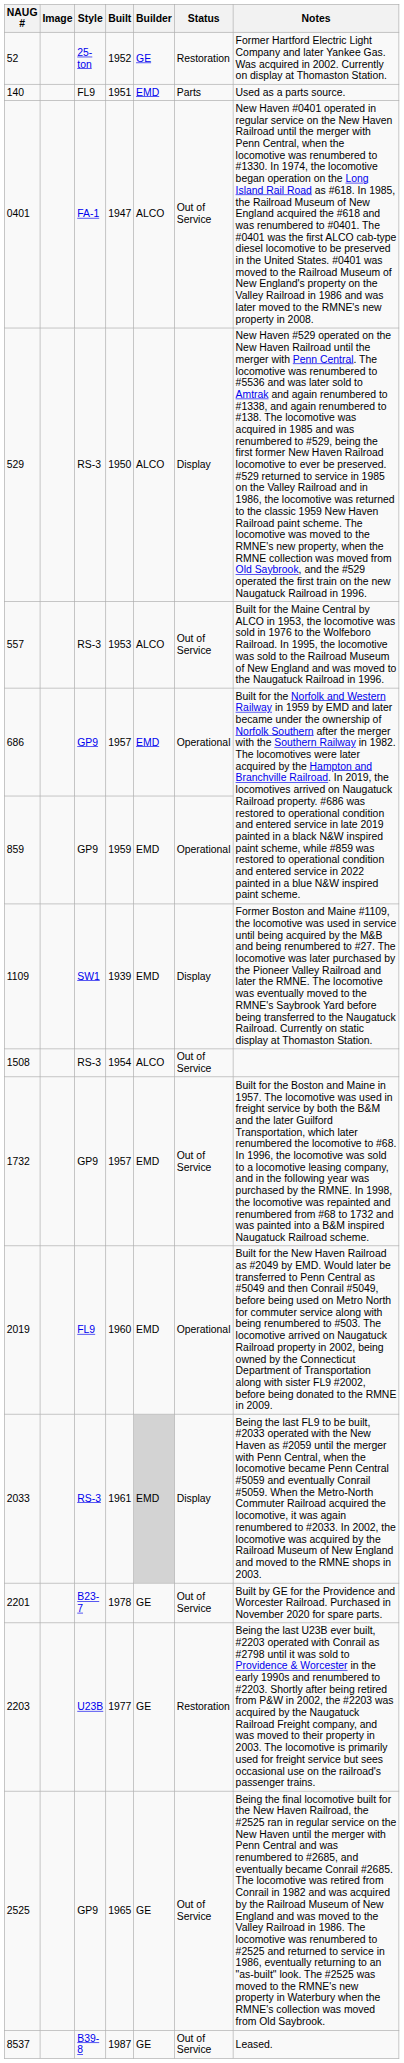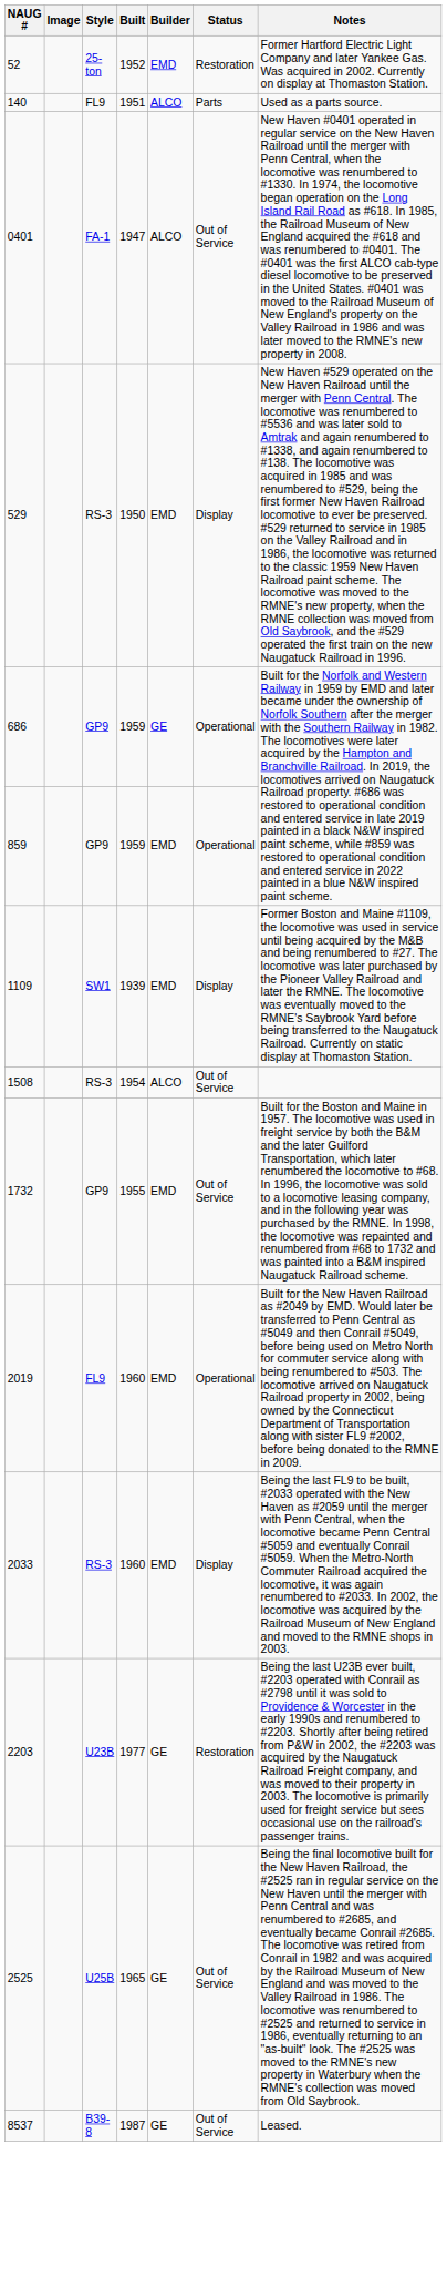52 | Builder: GE -> EMD
140 | Builder: EMD -> ALCO
529 | Builder: ALCO -> EMD
- row: 557 | RS-3 | 1953 | ALCO | Out of Service | Built for the Maine Central by ALCO in 1953, the locomotive was sold in 1976 to the Wolfeboro Railroad. In 1995, the locomotive was sold to the Railroad Museum of New England and was moved to the Naugatuck Railroad in 1996.
686 | Built: 1957 -> 1959
686 | Builder: EMD -> GE
1732 | Built: 1957 -> 1955
2033 | Built: 1961 -> 1960
2033 | Builder: lightgrey background -> no background
- row: 2201 | B23-7 | 1978 | GE | Out of Service | Built by GE for the Providence and Worcester Railroad. Purchased in November 2020 for spare parts.
2525 | Style: GP9 -> U25B
